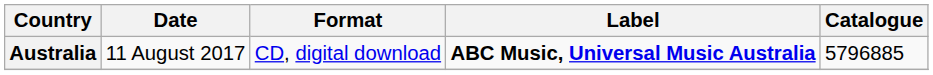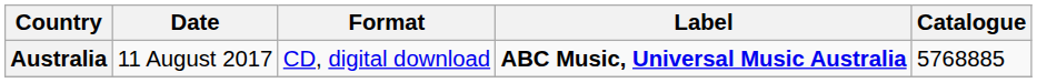Australia | Catalogue: 5796885 -> 5768885
